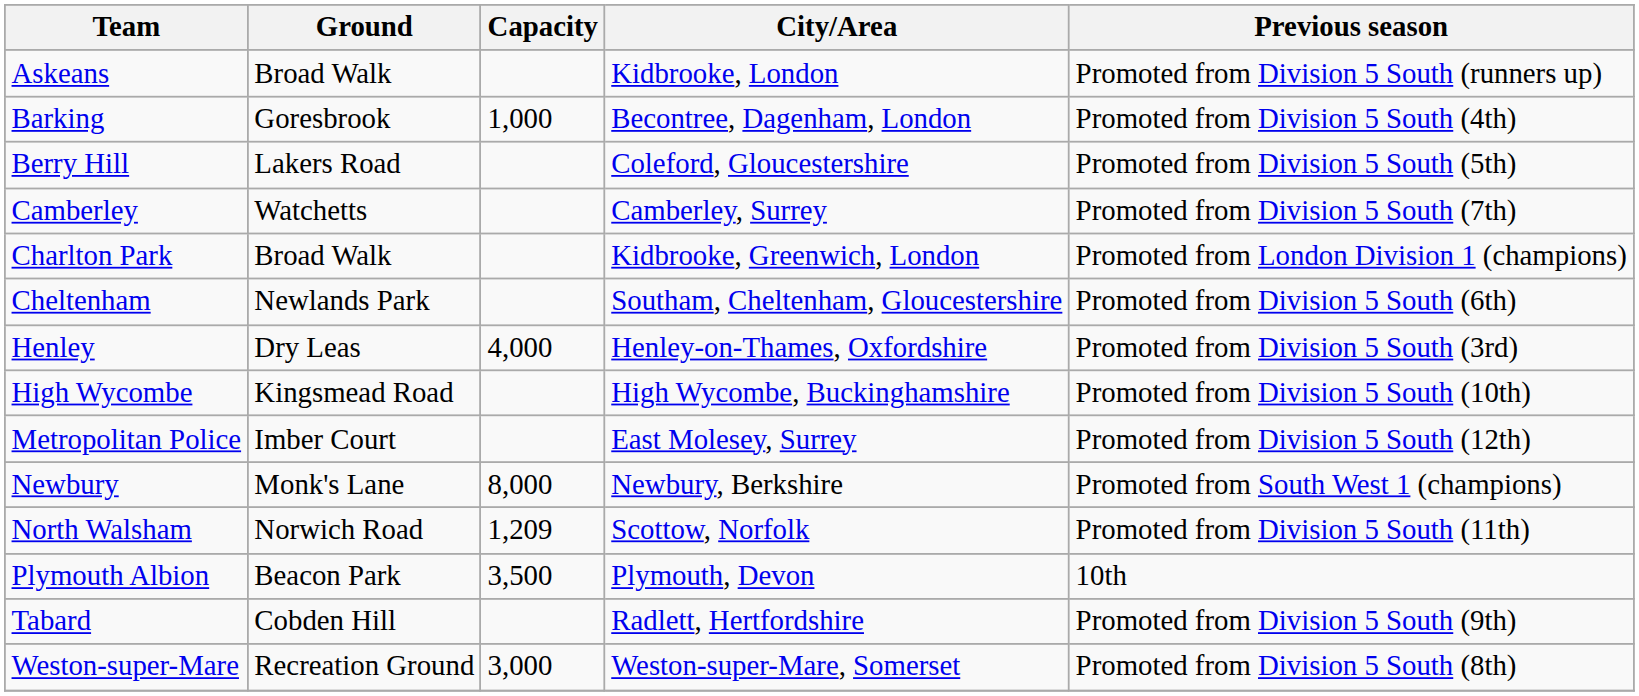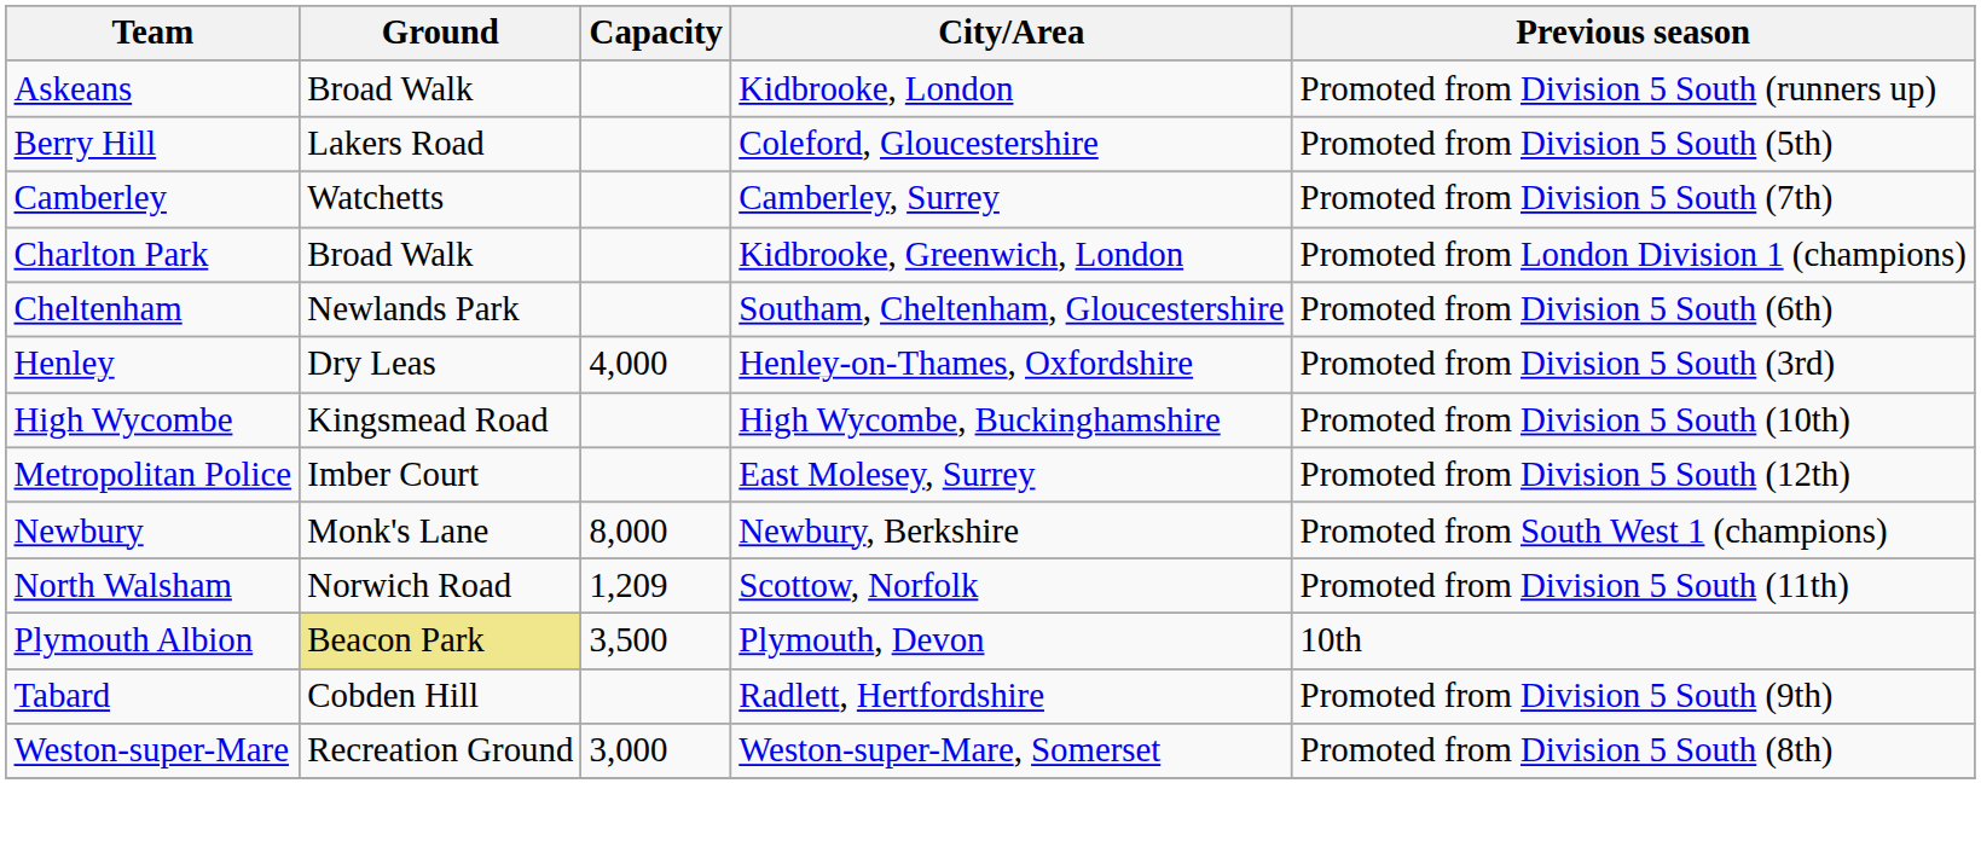- row: Barking | Goresbrook | 1,000 | Becontree, Dagenham, London | Promoted from Division 5 South (4th)
Plymouth Albion | Ground: no background -> khaki background
